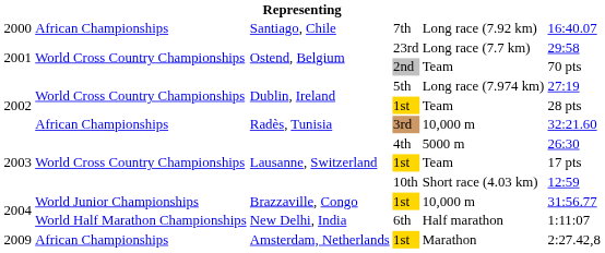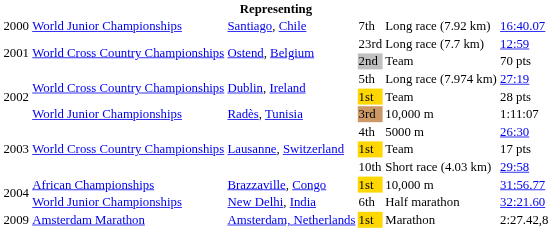7th | column 2: African Championships -> World Junior Championships
23rd | column 6: 29:58 -> 12:59
3rd | column 2: African Championships -> World Junior Championships
3rd | column 6: 32:21.60 -> 1:11:07
10th | column 6: 12:59 -> 29:58
Brazzaville, Congo / 1st | column 2: World Junior Championships -> African Championships
6th | column 2: World Half Marathon Championships -> World Junior Championships
6th | column 6: 1:11:07 -> 32:21.60
Amsterdam, Netherlands / 1st | column 2: African Championships -> Amsterdam Marathon
